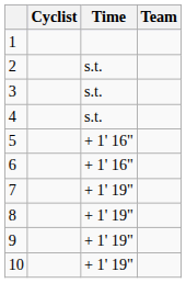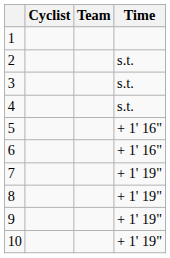columns swapped: Team <-> Time
